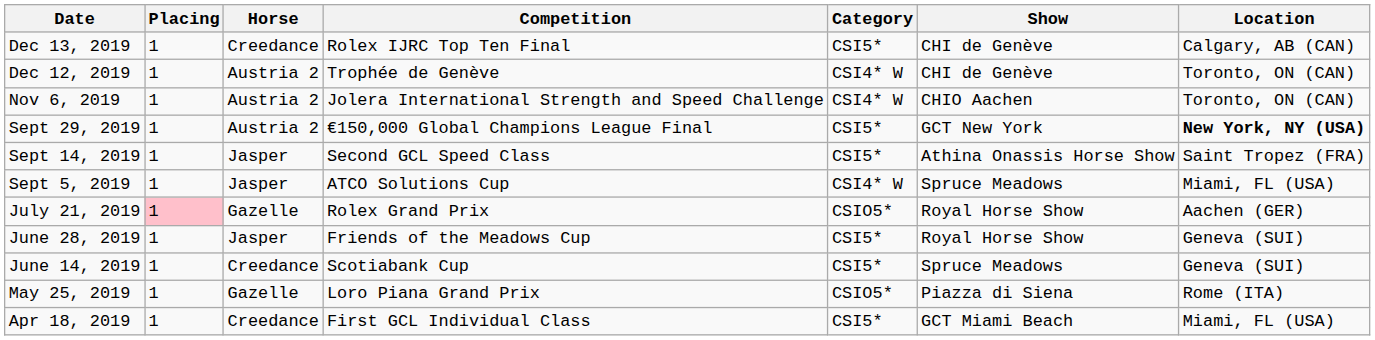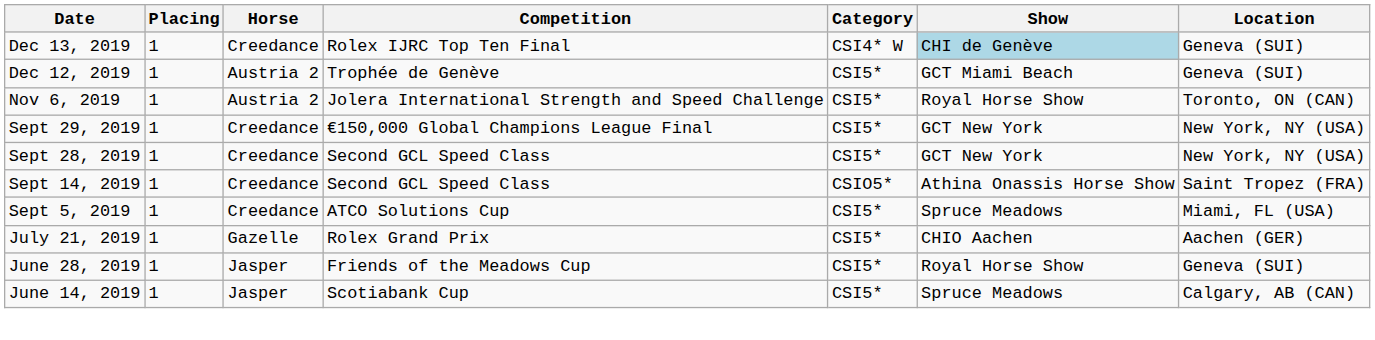Dec 13, 2019 | Category: CSI5* -> CSI4* W
Dec 13, 2019 | Show: no background -> lightblue background
Dec 13, 2019 | Location: Calgary, AB (CAN) -> Geneva (SUI)
Dec 12, 2019 | Category: CSI4* W -> CSI5*
Dec 12, 2019 | Show: CHI de Genève -> GCT Miami Beach
Dec 12, 2019 | Location: Toronto, ON (CAN) -> Geneva (SUI)
Nov 6, 2019 | Category: CSI4* W -> CSI5*
Nov 6, 2019 | Show: CHIO Aachen -> Royal Horse Show
Sept 29, 2019 | Horse: Austria 2 -> Creedance
Sept 29, 2019 | Location: bold -> normal
+ row: Sept 28, 2019 | 1 | Creedance | Second GCL Speed Class | CSI5* | GCT New York | New York, NY (USA)
Sept 14, 2019 | Horse: Jasper -> Creedance
Sept 14, 2019 | Category: CSI5* -> CSIO5*
Sept 5, 2019 | Horse: Jasper -> Creedance
Sept 5, 2019 | Category: CSI4* W -> CSI5*
July 21, 2019 | Placing: pink background -> no background
July 21, 2019 | Category: CSIO5* -> CSI5*
July 21, 2019 | Show: Royal Horse Show -> CHIO Aachen
June 14, 2019 | Horse: Creedance -> Jasper
June 14, 2019 | Location: Geneva (SUI) -> Calgary, AB (CAN)
- row: May 25, 2019 | 1 | Gazelle | Loro Piana Grand Prix | CSIO5* | Piazza di Siena | Rome (ITA)
- row: Apr 18, 2019 | 1 | Creedance | First GCL Individual Class | CSI5* | GCT Miami Beach | Miami, FL (USA)
